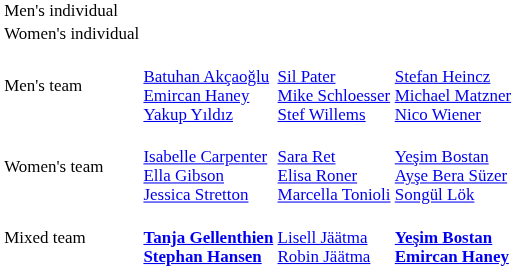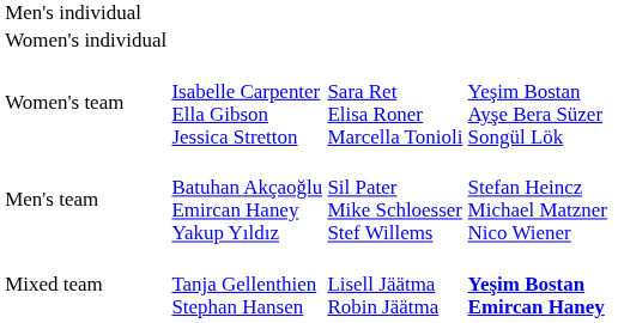rows swapped: Men's team <-> Women's team
Mixed team | column 2: bold -> normal
